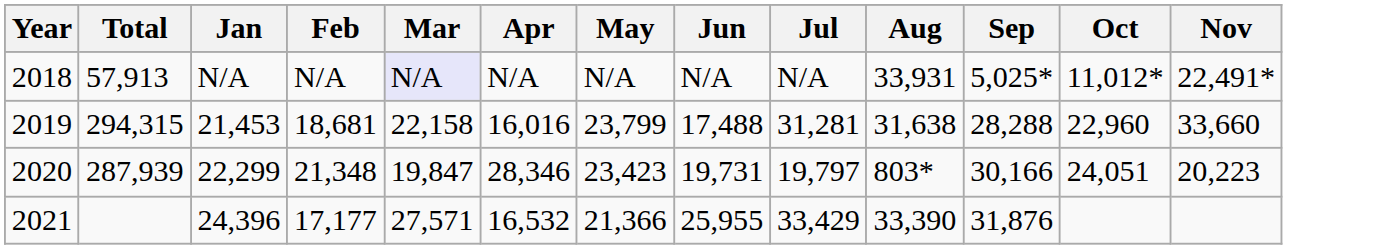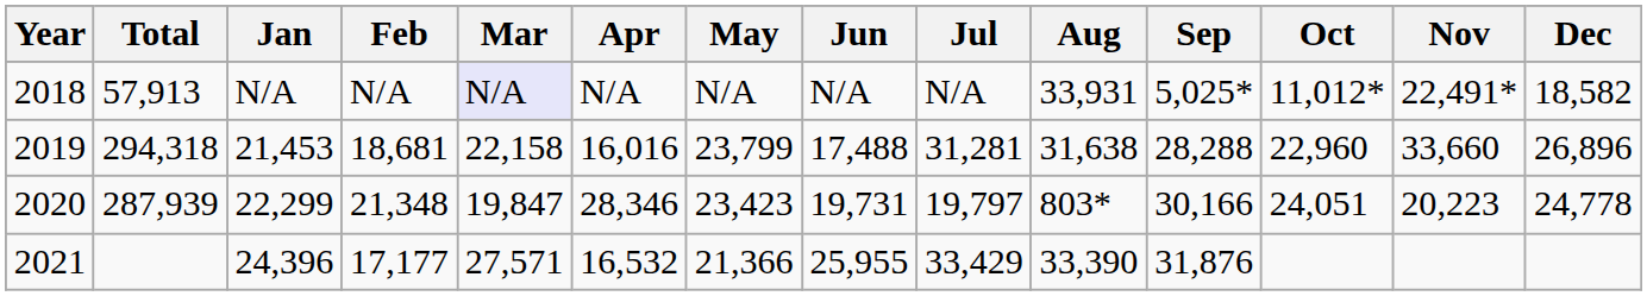+ column: Dec | 18,582 | 26,896 | 24,778
2019 | Total: 294,315 -> 294,318
